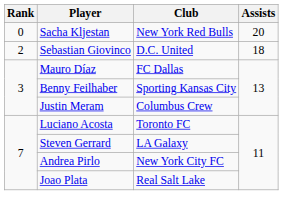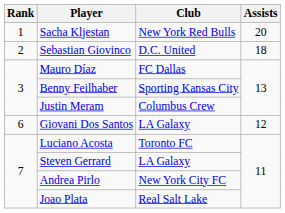Sacha Kljestan | Rank: 0 -> 1
+ row: 6 | Giovani Dos Santos | LA Galaxy | 12
